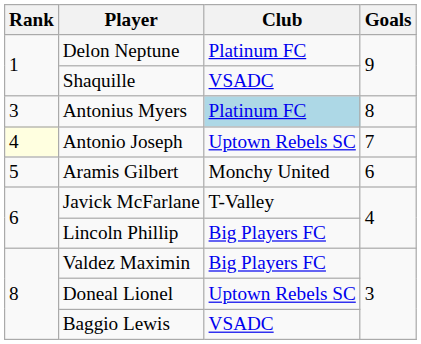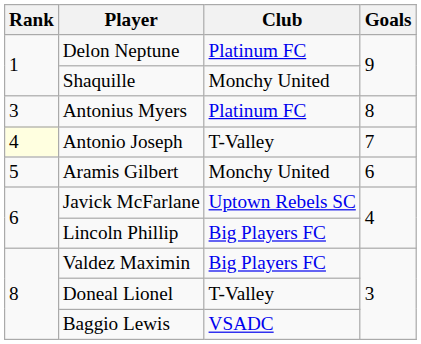Shaquille | Club: VSADC -> Monchy United
Antonius Myers | Club: lightblue background -> no background
Antonio Joseph | Club: Uptown Rebels SC -> T-Valley
Javick McFarlane | Club: T-Valley -> Uptown Rebels SC
Doneal Lionel | Club: Uptown Rebels SC -> T-Valley
